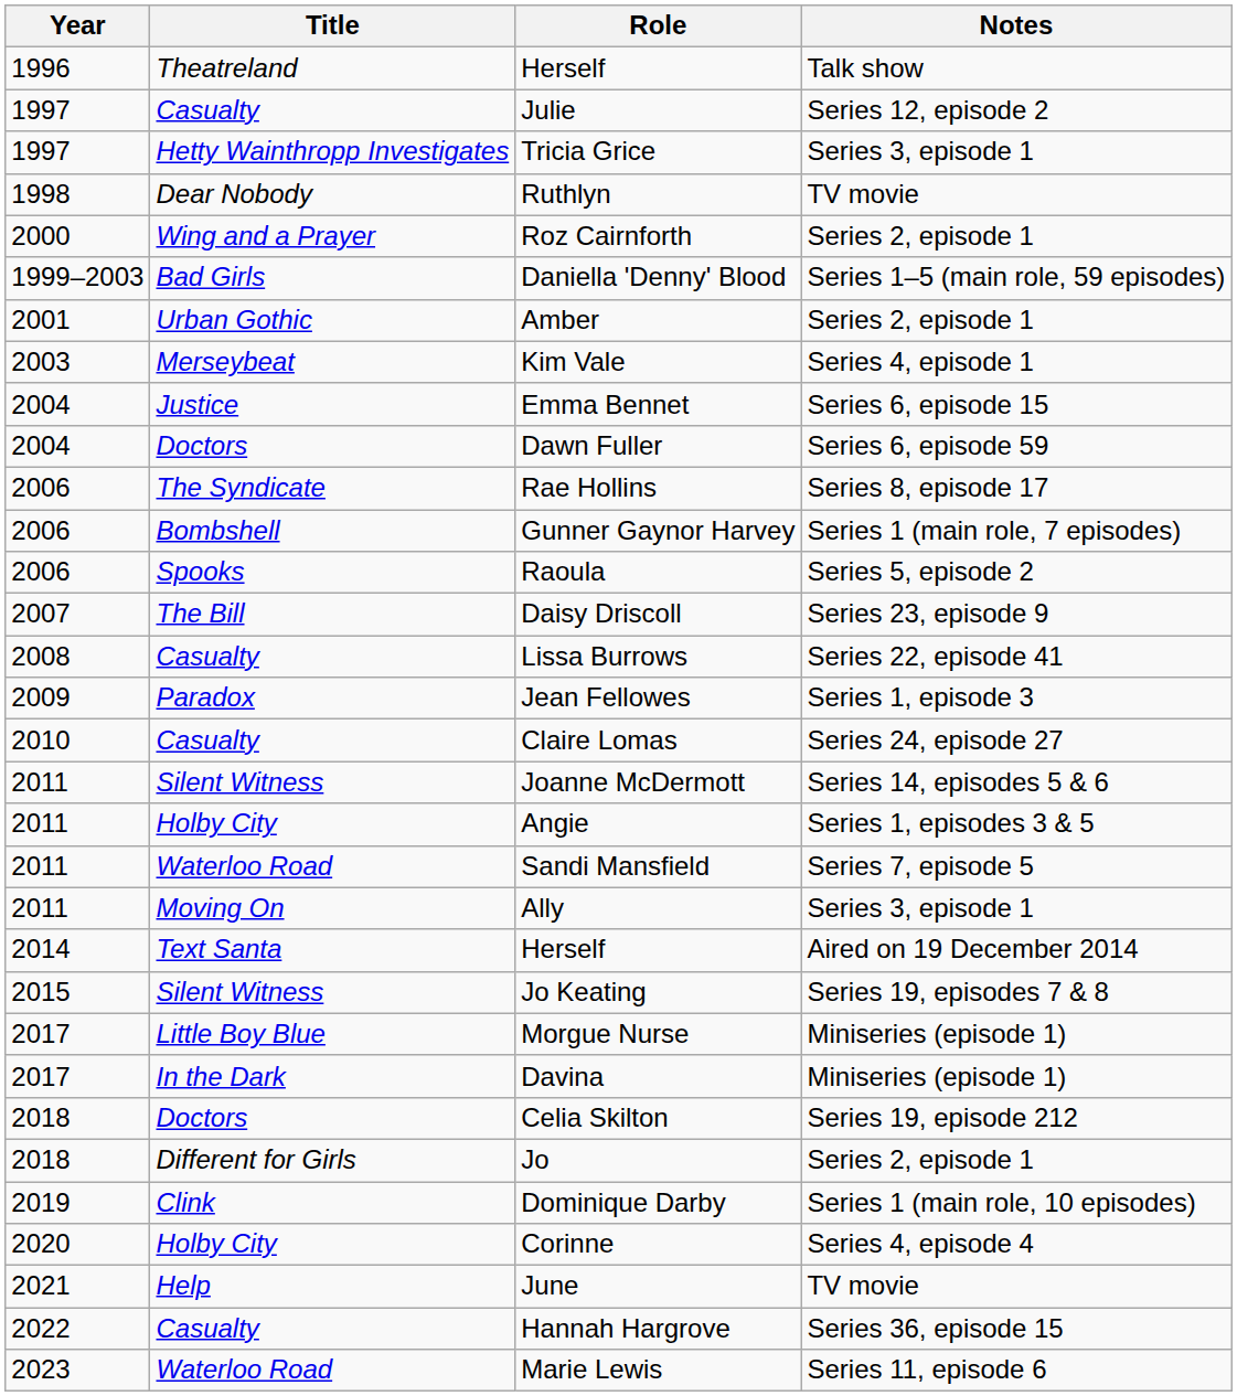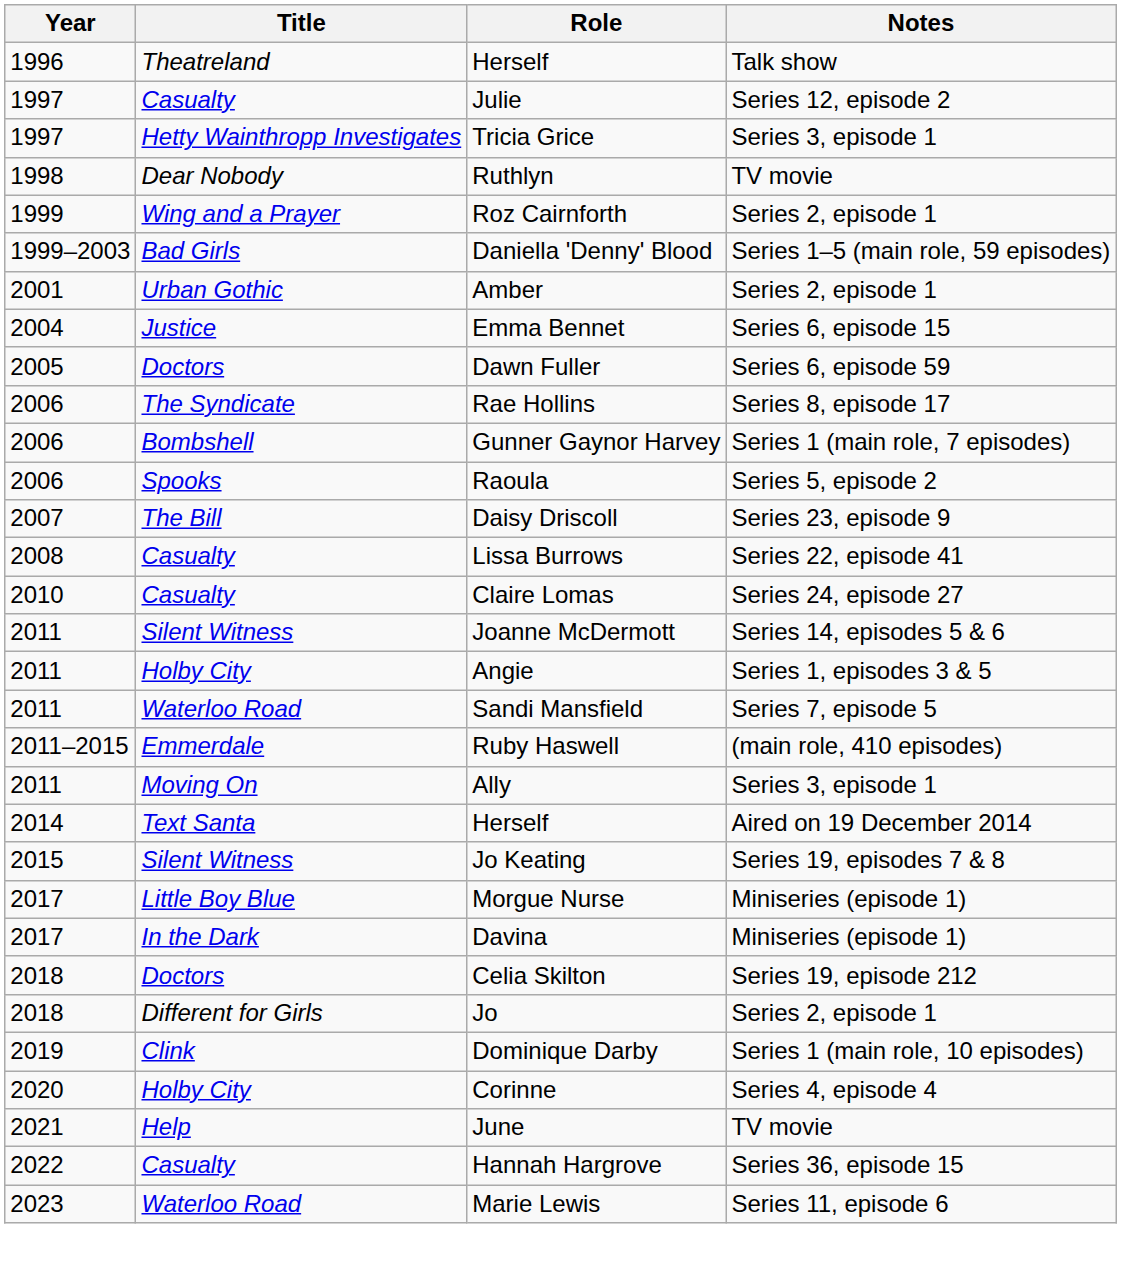Roz Cairnforth | Year: 2000 -> 1999
- row: 2003 | Merseybeat | Kim Vale | Series 4, episode 1
Dawn Fuller | Year: 2004 -> 2005
- row: 2009 | Paradox | Jean Fellowes | Series 1, episode 3
+ row: 2011–2015 | Emmerdale | Ruby Haswell | (main role, 410 episodes)
